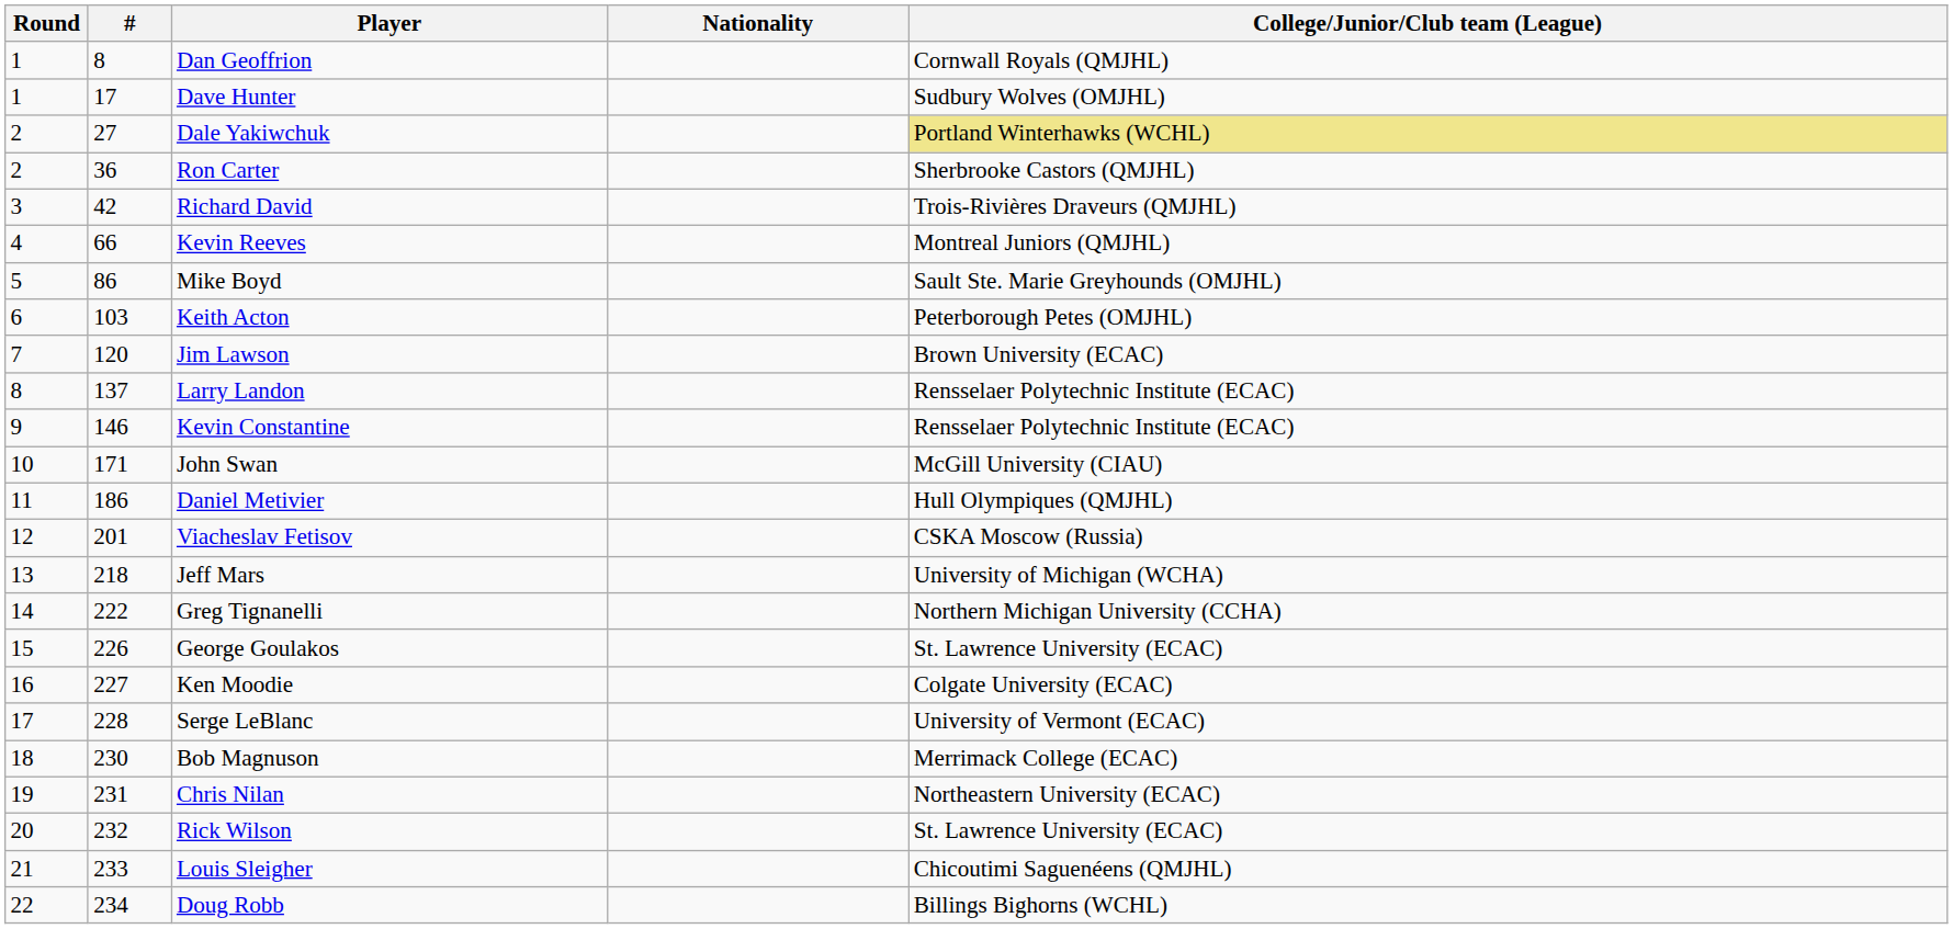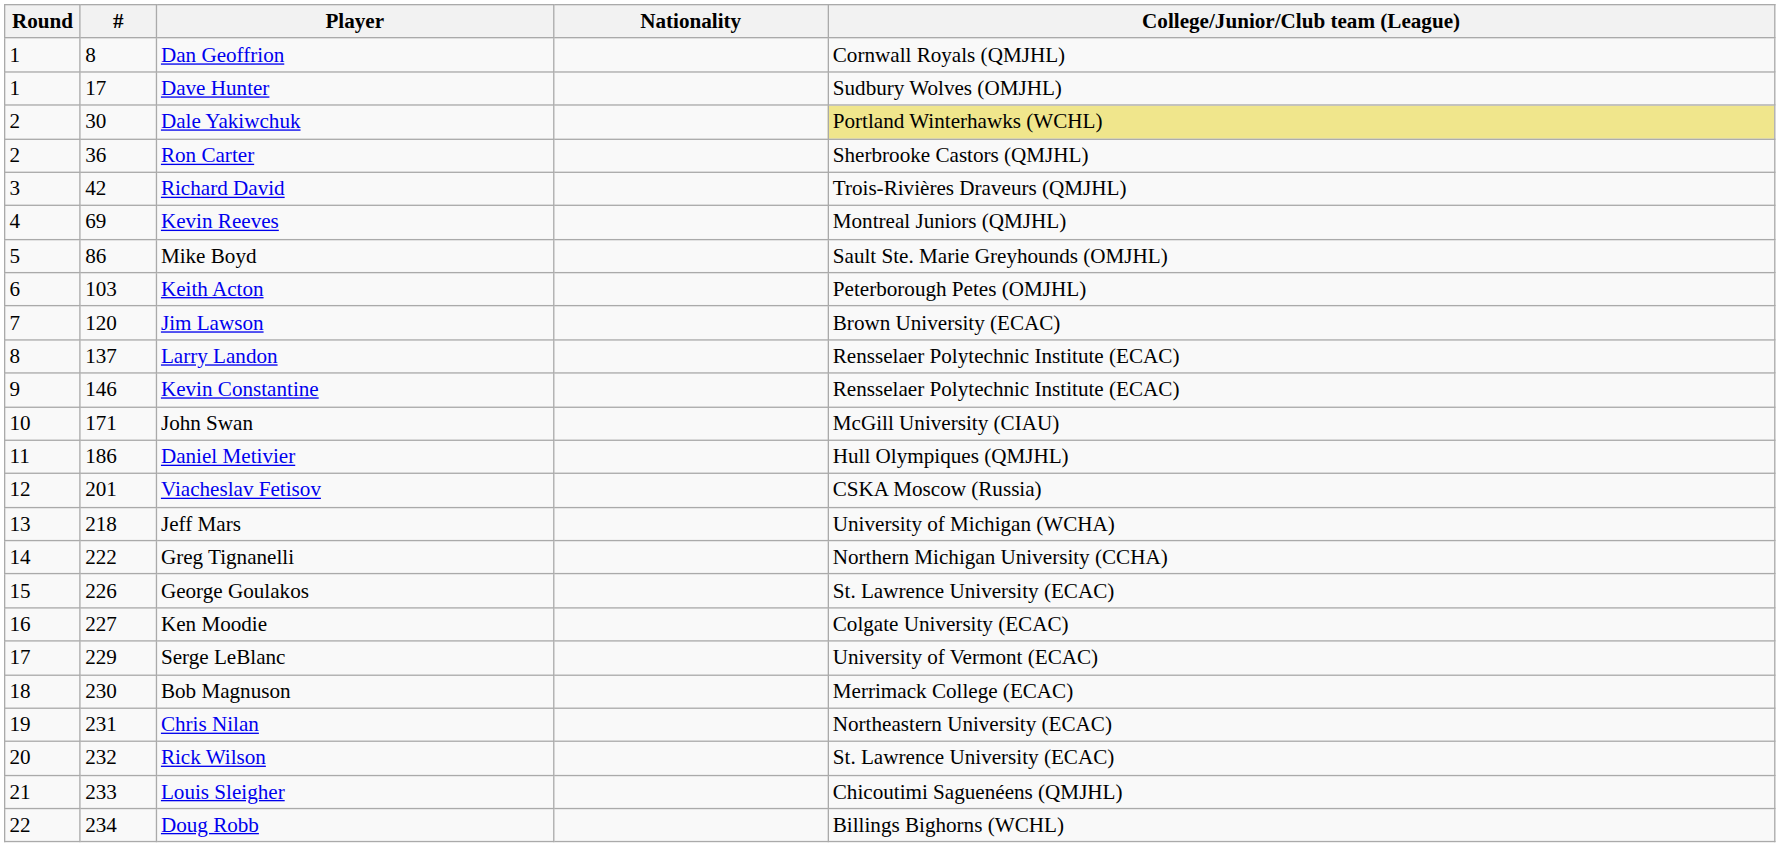Dale Yakiwchuk | #: 27 -> 30
Kevin Reeves | #: 66 -> 69
Serge LeBlanc | #: 228 -> 229
